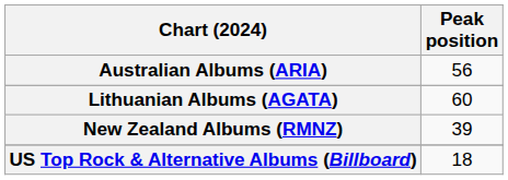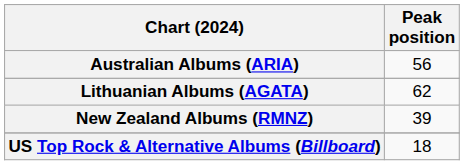Lithuanian Albums (AGATA) | Peak position: 60 -> 62
